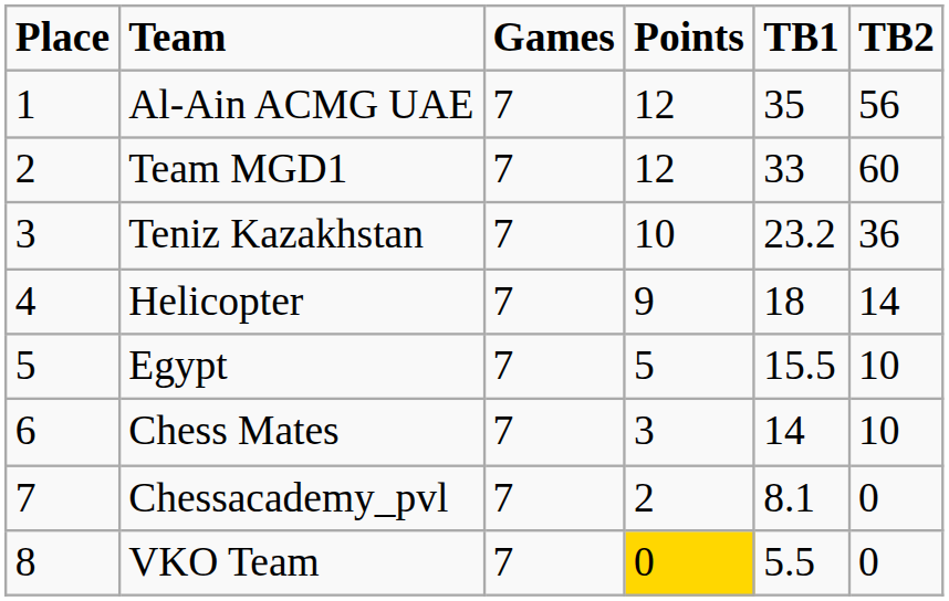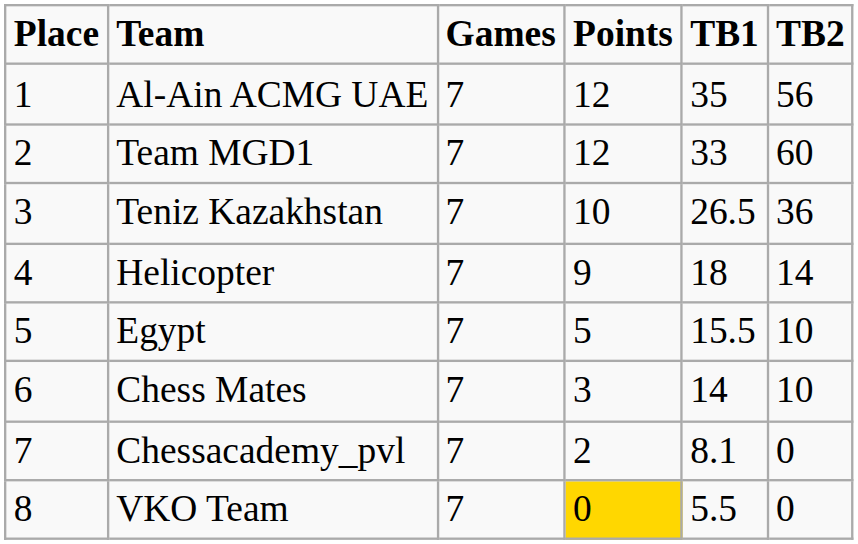Teniz Kazakhstan | TB1: 23.2 -> 26.5
